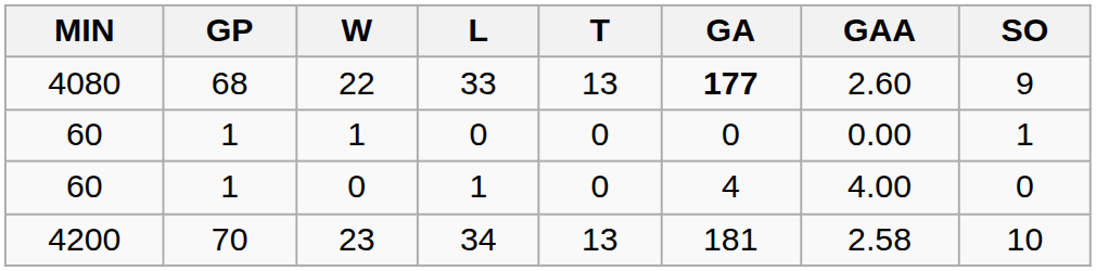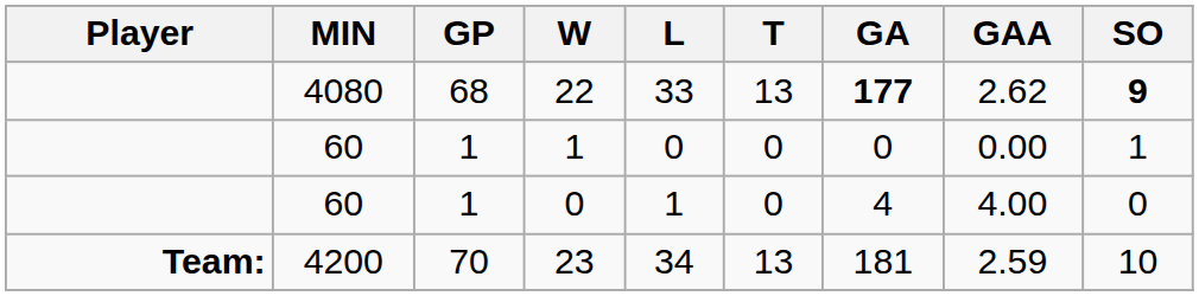+ column: Player | Team:
22 | GAA: 2.60 -> 2.62
22 | SO: normal -> bold
23 | GAA: 2.58 -> 2.59
